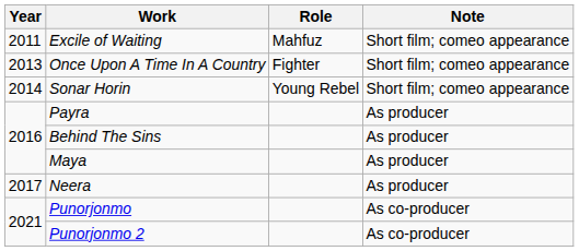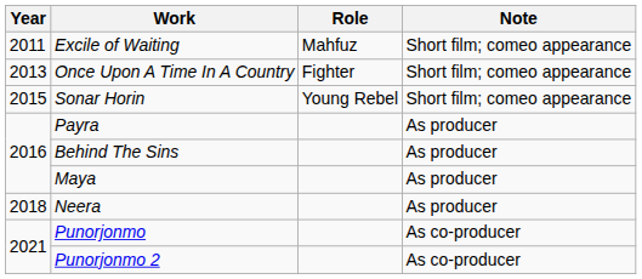Sonar Horin | Year: 2014 -> 2015
Neera | Year: 2017 -> 2018
